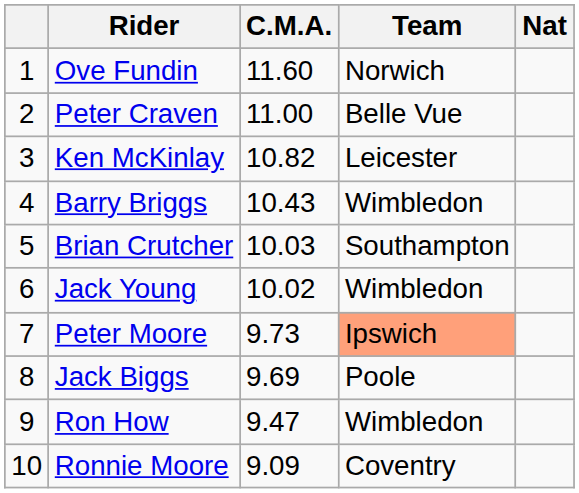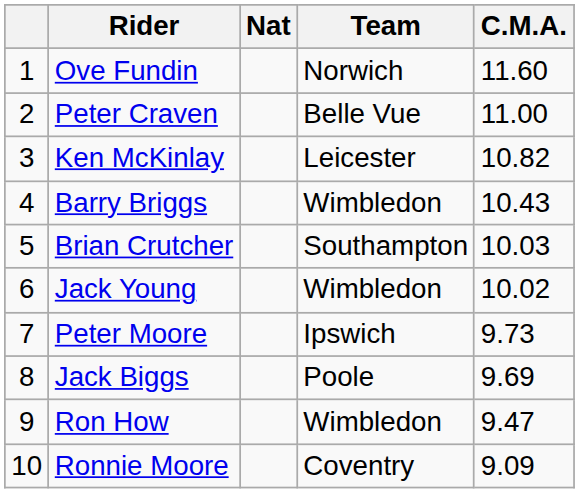columns swapped: Nat <-> C.M.A.
Peter Moore | Team: lightsalmon background -> no background
